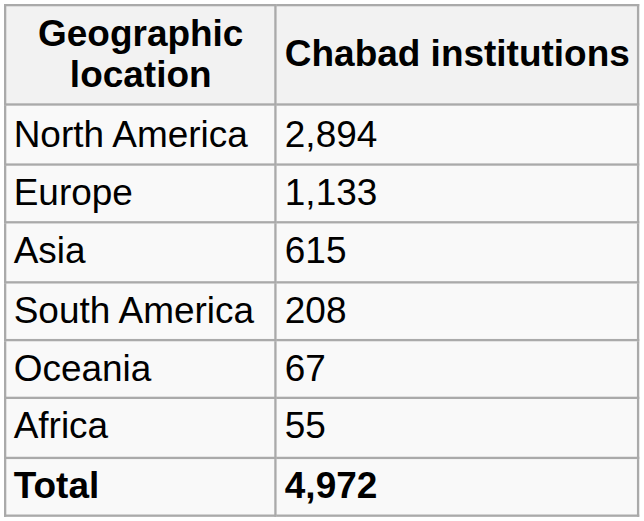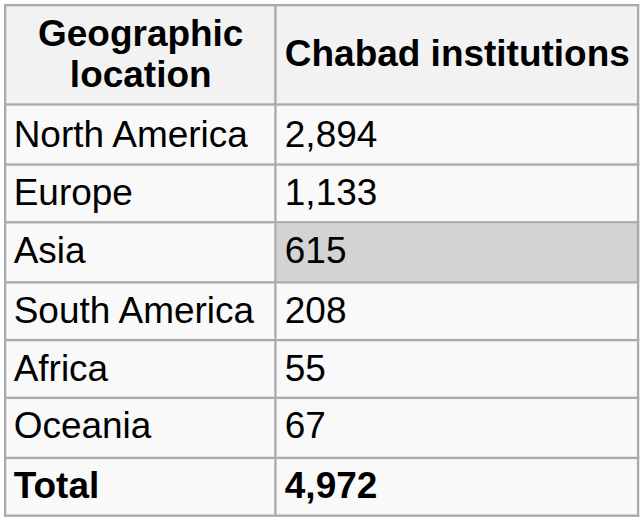Asia | Chabad institutions: no background -> lightgrey background
rows swapped: Oceania <-> Africa
